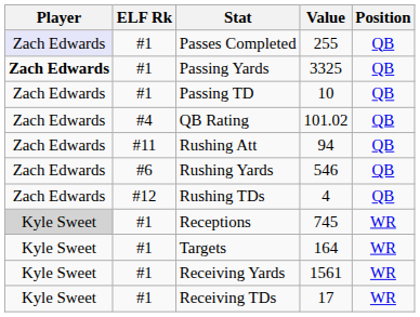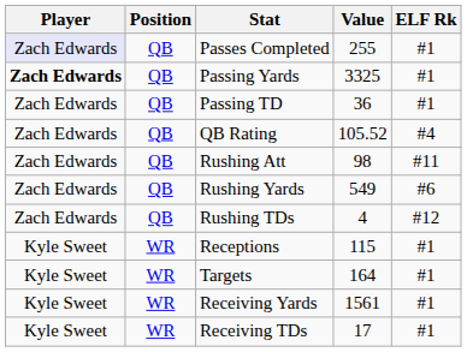columns swapped: Position <-> ELF Rk
Passing TD | Value: 10 -> 36
QB Rating | Value: 101.02 -> 105.52
Rushing Att | Value: 94 -> 98
Rushing Yards | Value: 546 -> 549
Receptions | Player: lightgrey background -> no background
Receptions | Value: 745 -> 115
